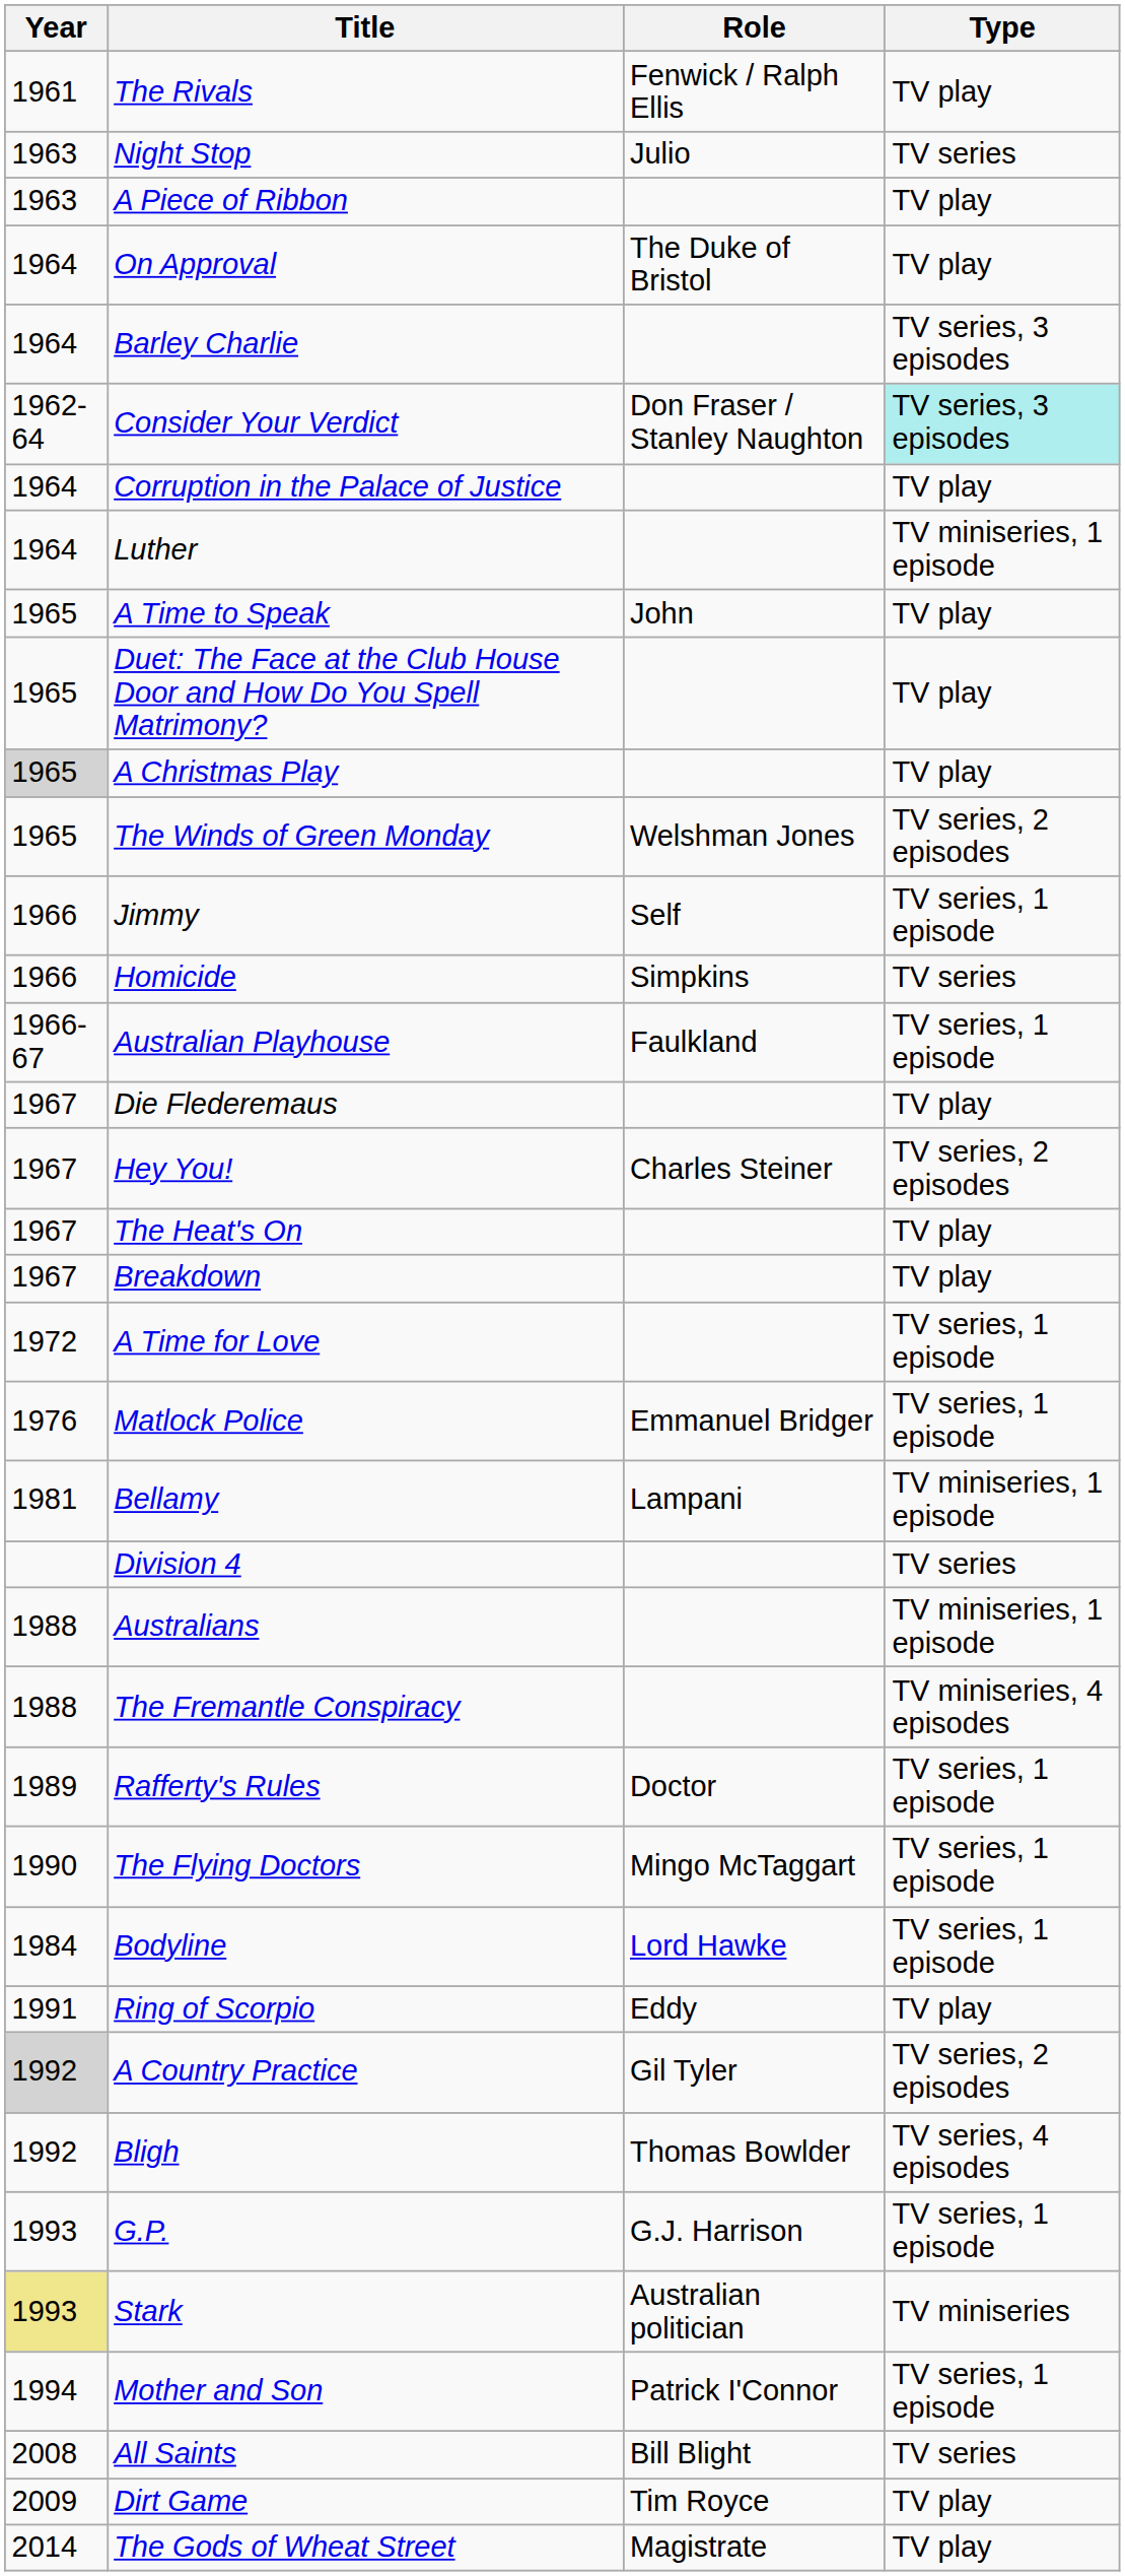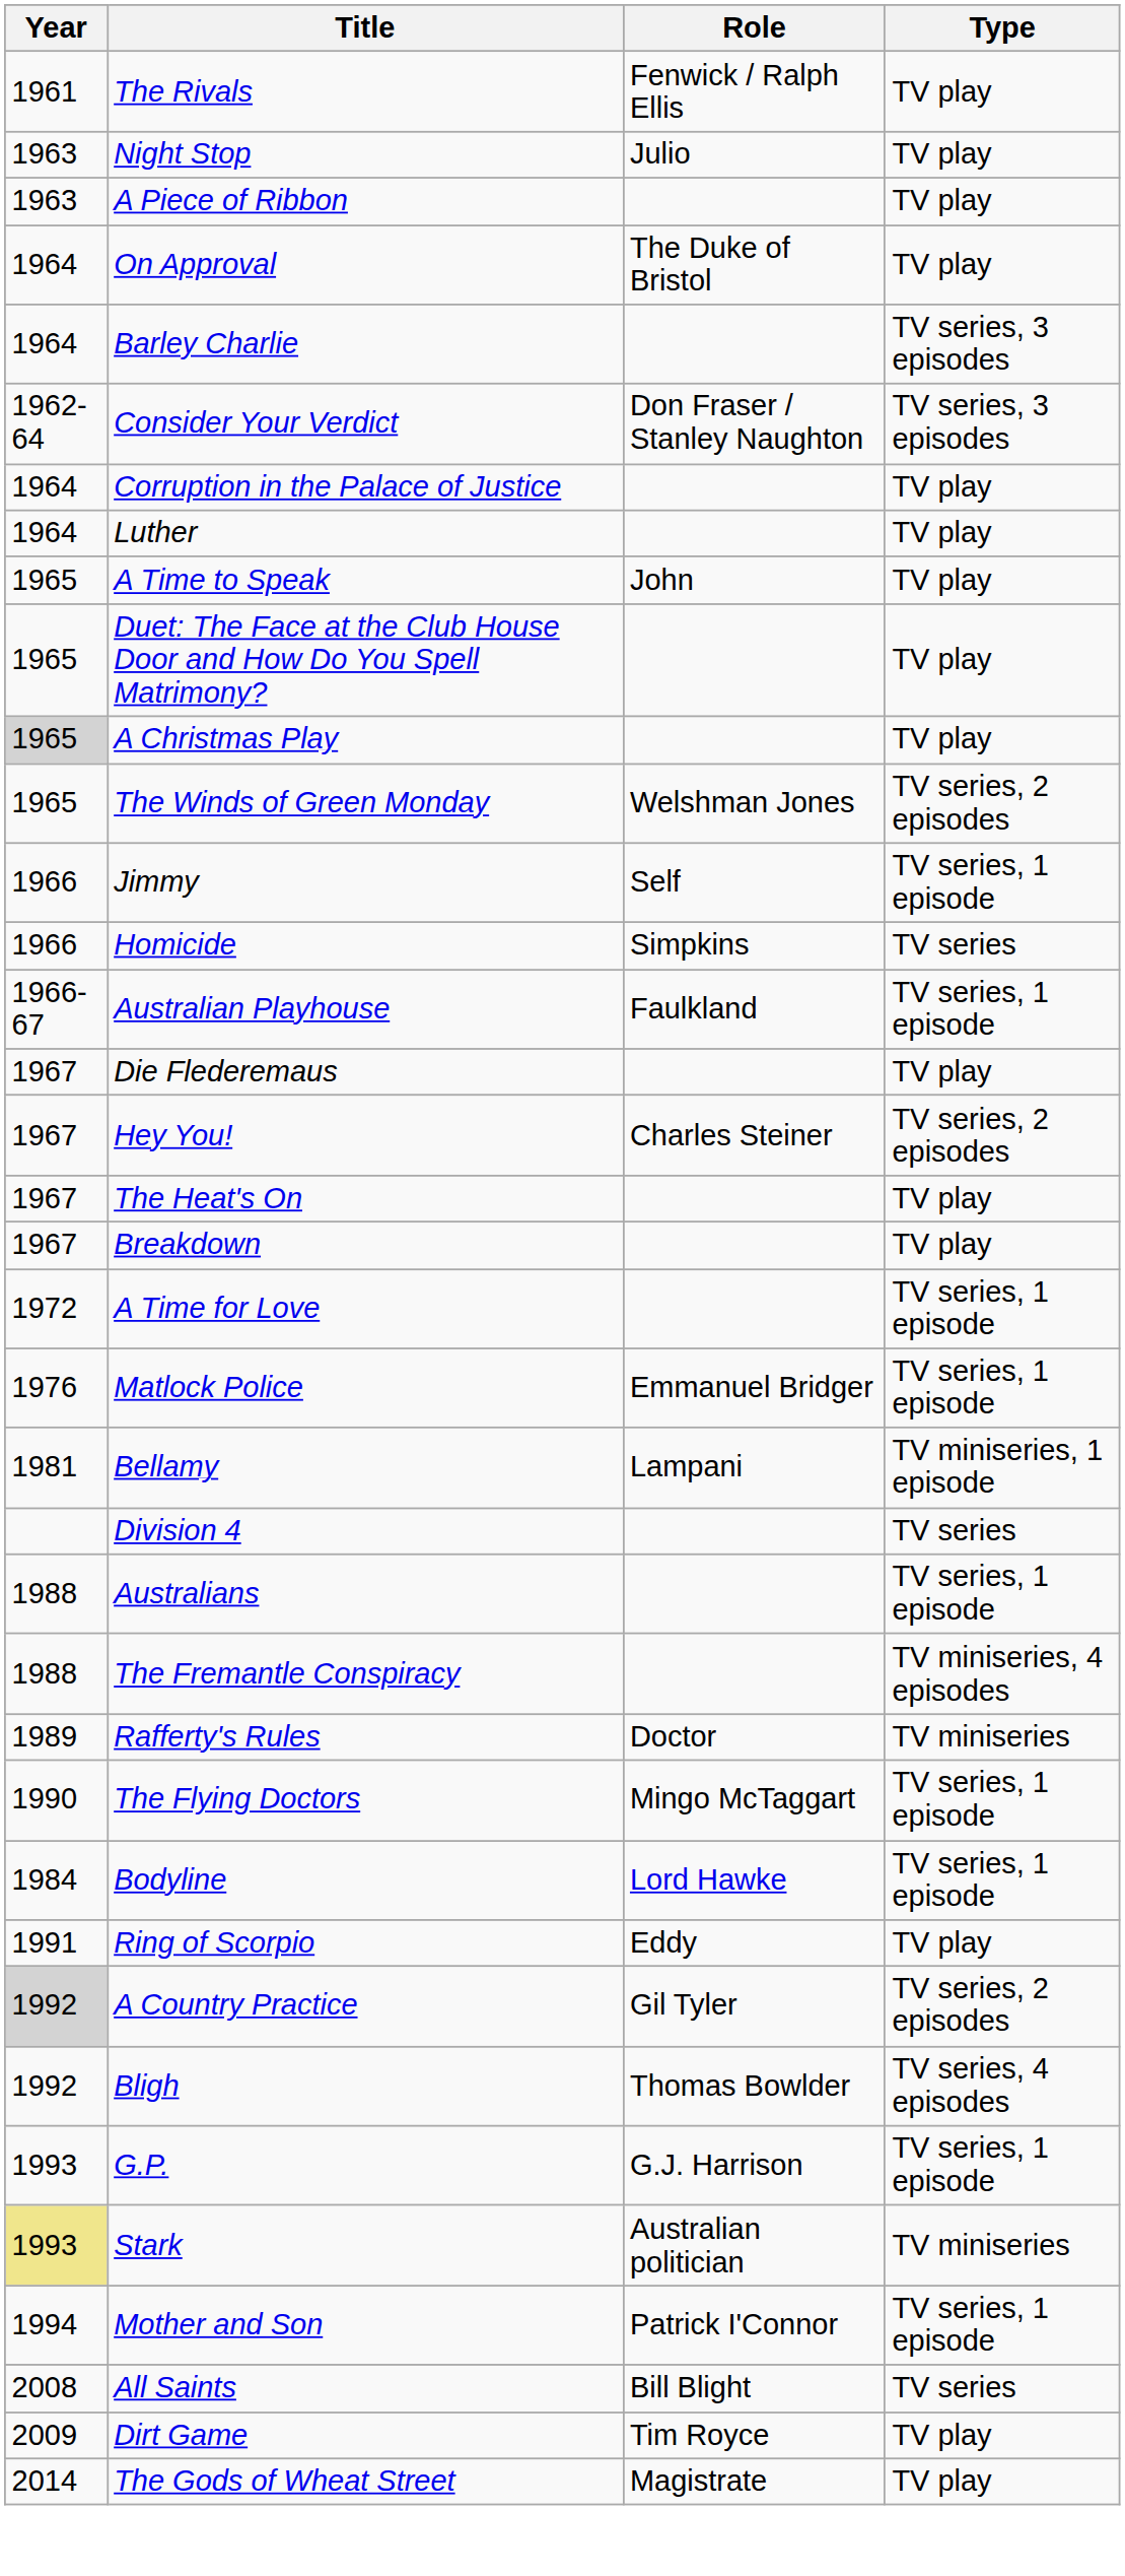Night Stop | Type: TV series -> TV play
Consider Your Verdict | Type: paleturquoise background -> no background
Luther | Type: TV miniseries, 1 episode -> TV play
Australians | Type: TV miniseries, 1 episode -> TV series, 1 episode
Rafferty's Rules | Type: TV series, 1 episode -> TV miniseries
